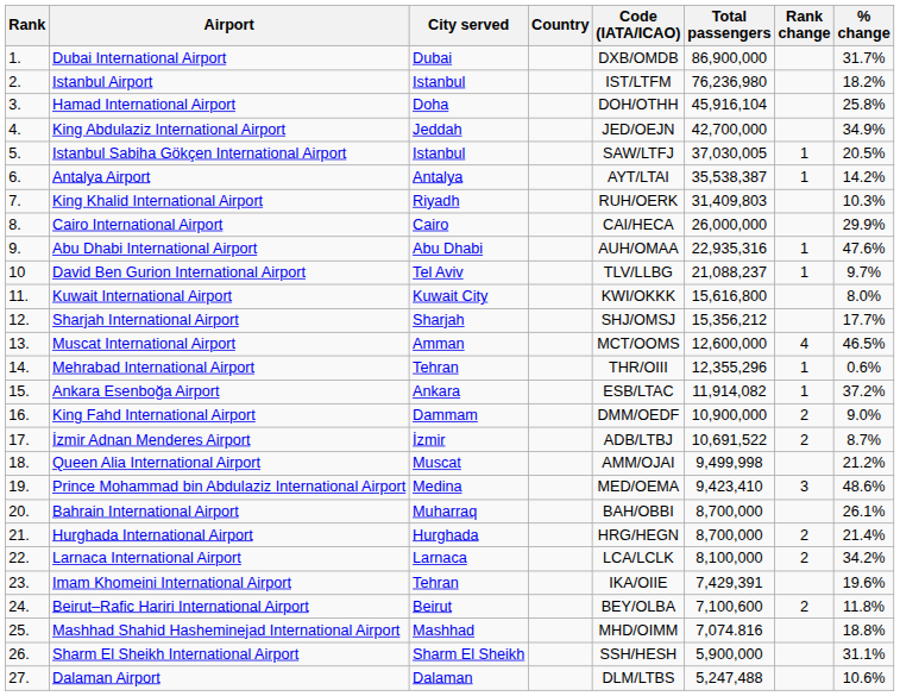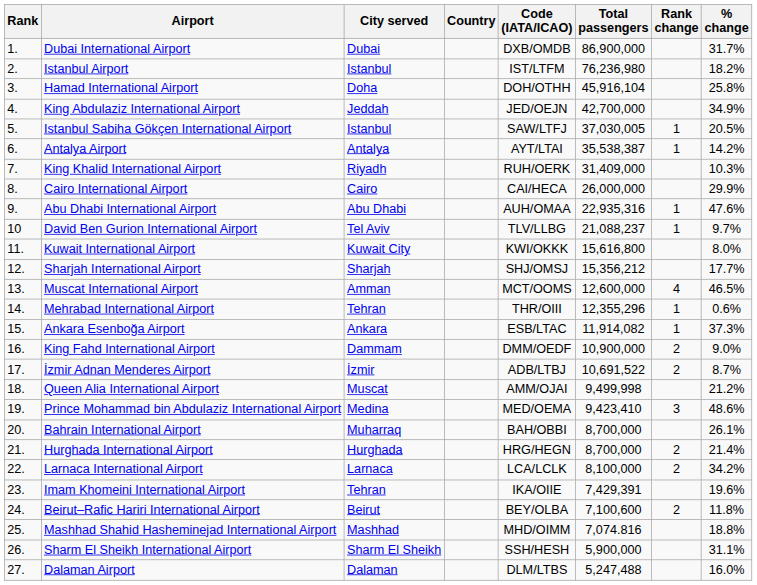King Khalid International Airport | Total passengers: 31,409,803 -> 31,409,000
Ankara Esenboğa Airport | % change: 37.2% -> 37.3%
Dalaman Airport | % change: 10.6% -> 16.0%
